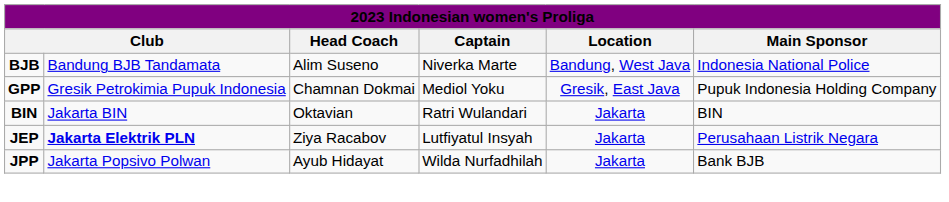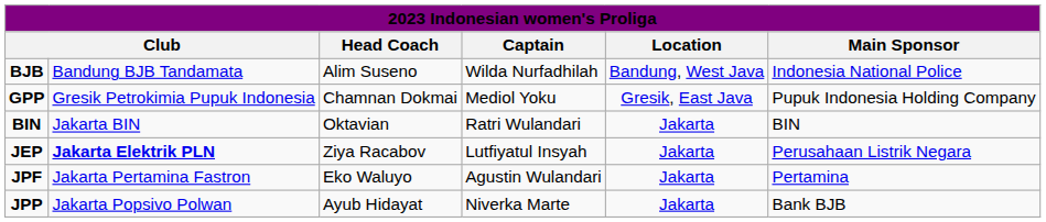BJB | Captain: Niverka Marte -> Wilda Nurfadhilah
+ row: JPF | Jakarta Pertamina Fastron | Eko Waluyo | Agustin Wulandari | Jakarta | Pertamina
JPP | Captain: Wilda Nurfadhilah -> Niverka Marte
